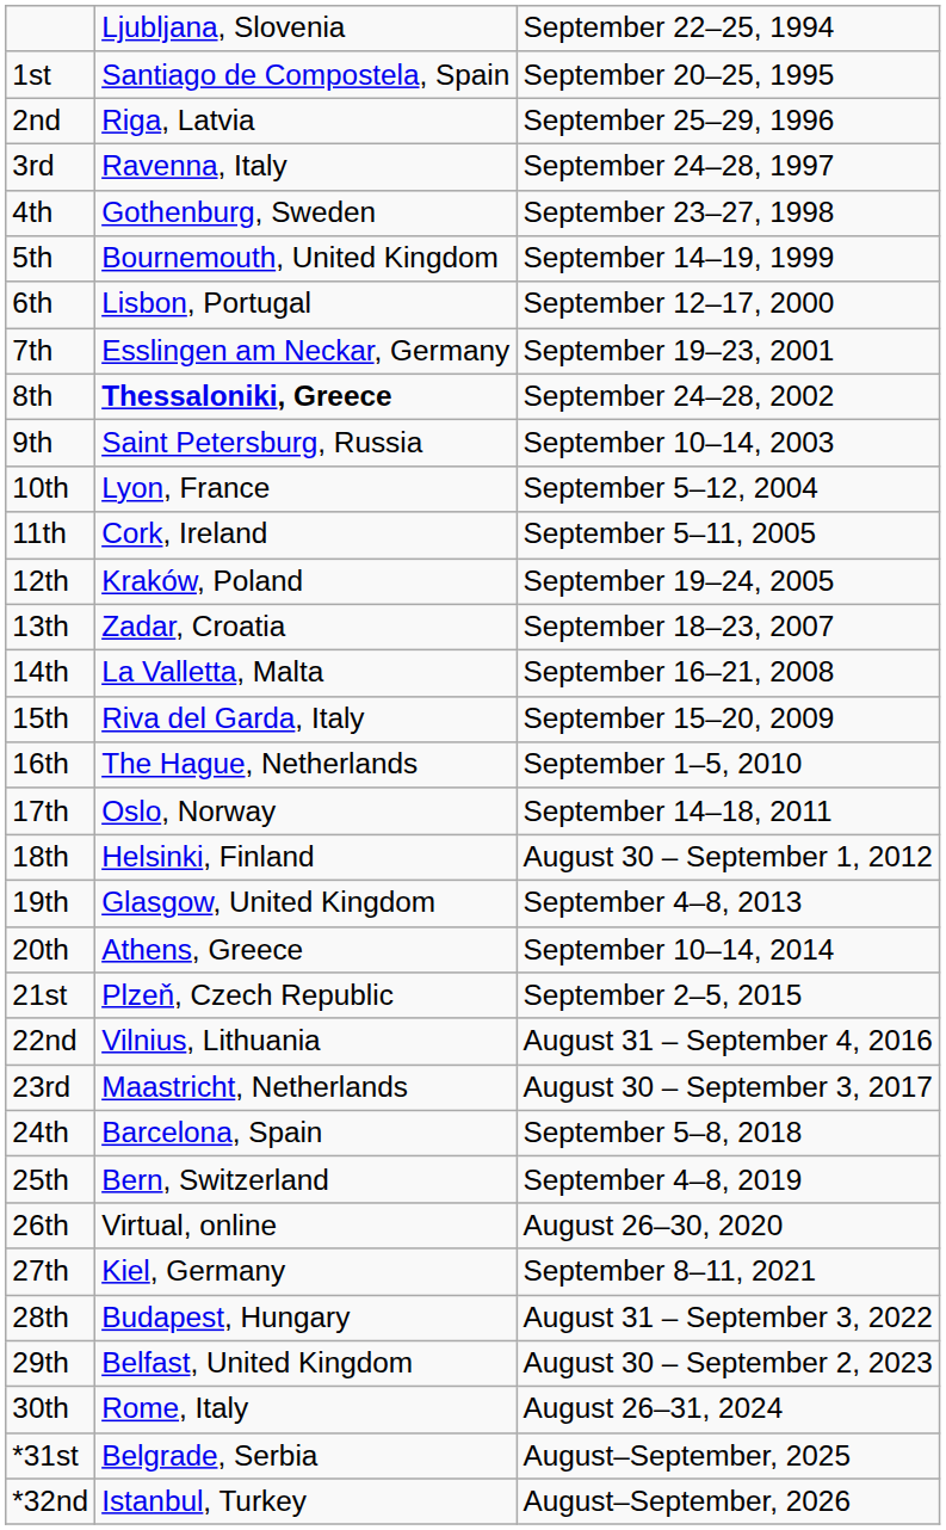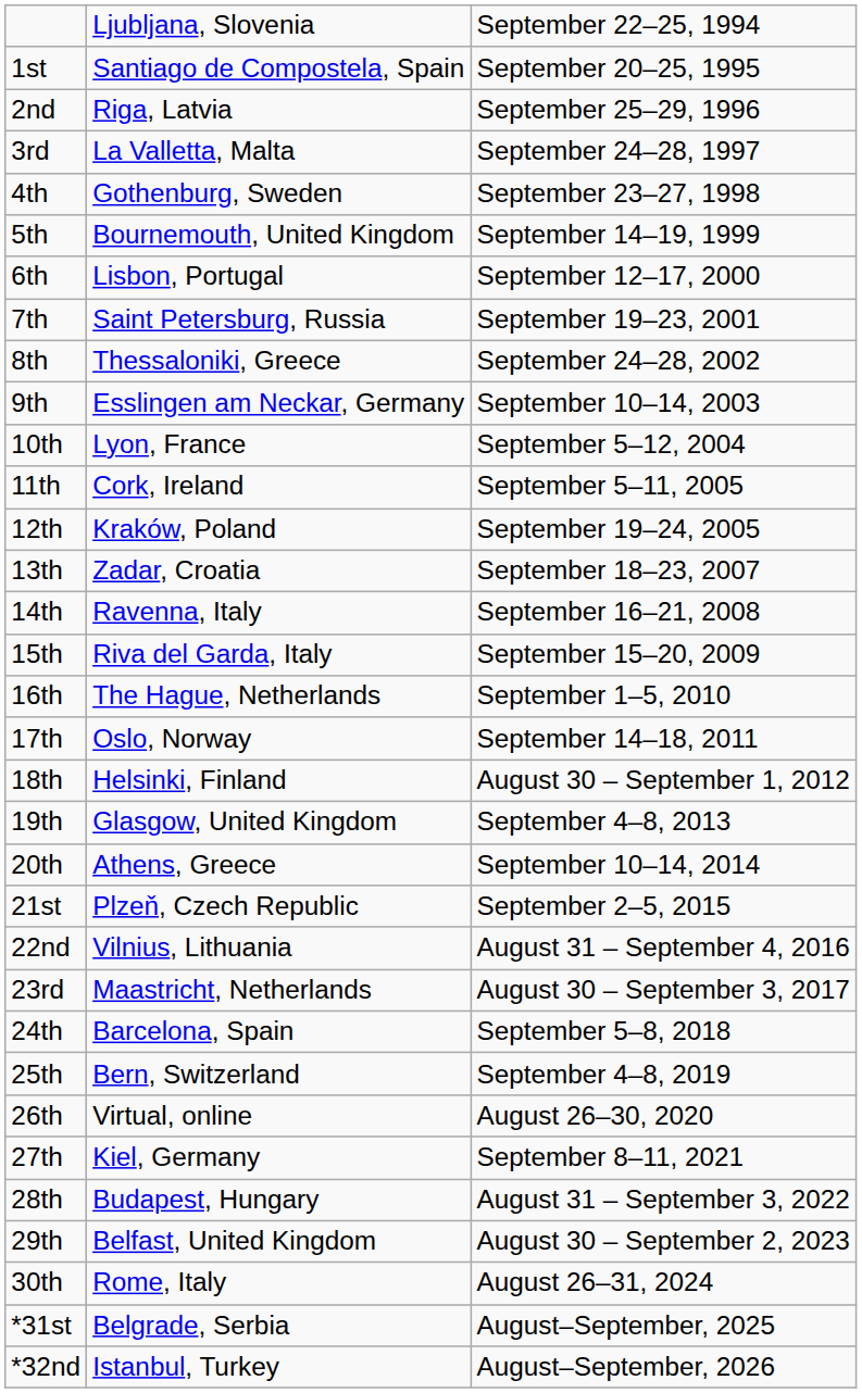3rd | column 2: Ravenna, Italy -> La Valletta, Malta
7th | column 2: Esslingen am Neckar, Germany -> Saint Petersburg, Russia
8th | column 2: bold -> normal
9th | column 2: Saint Petersburg, Russia -> Esslingen am Neckar, Germany
14th | column 2: La Valletta, Malta -> Ravenna, Italy
